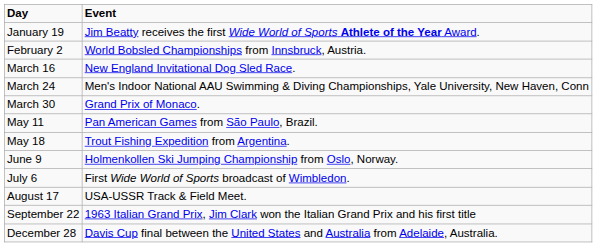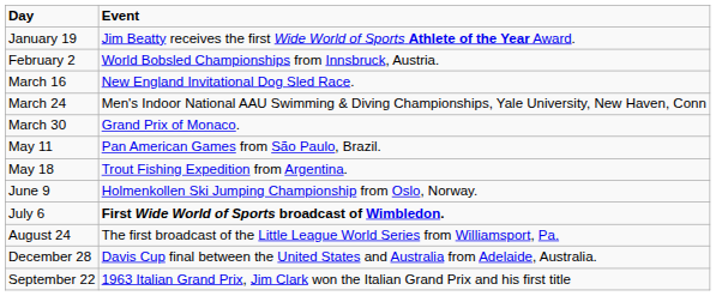July 6 | Event: normal -> bold
- row: August 17 | USA-USSR Track & Field Meet.
+ row: August 24 | The first broadcast of the Little League World Series from Williamsport, Pa.
rows swapped: September 22 <-> December 28
